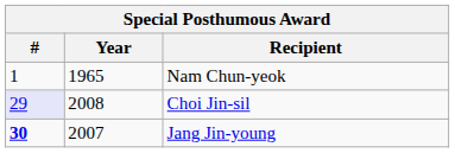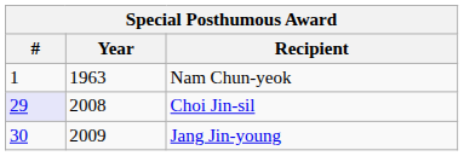Nam Chun-yeok | Year: 1965 -> 1963
Jang Jin-young | #: bold -> normal
Jang Jin-young | Year: 2007 -> 2009
